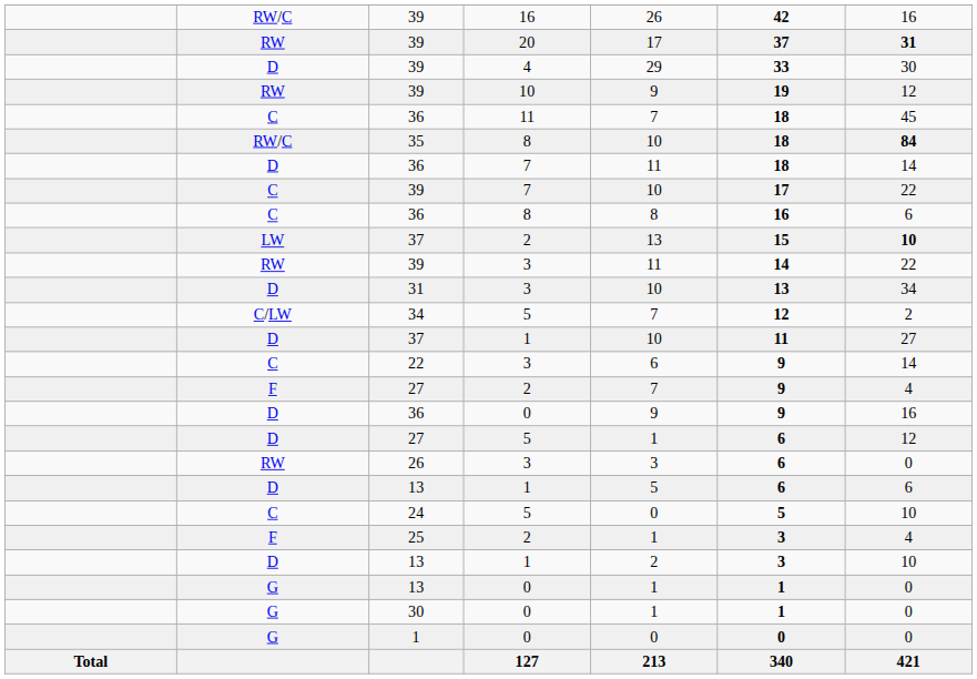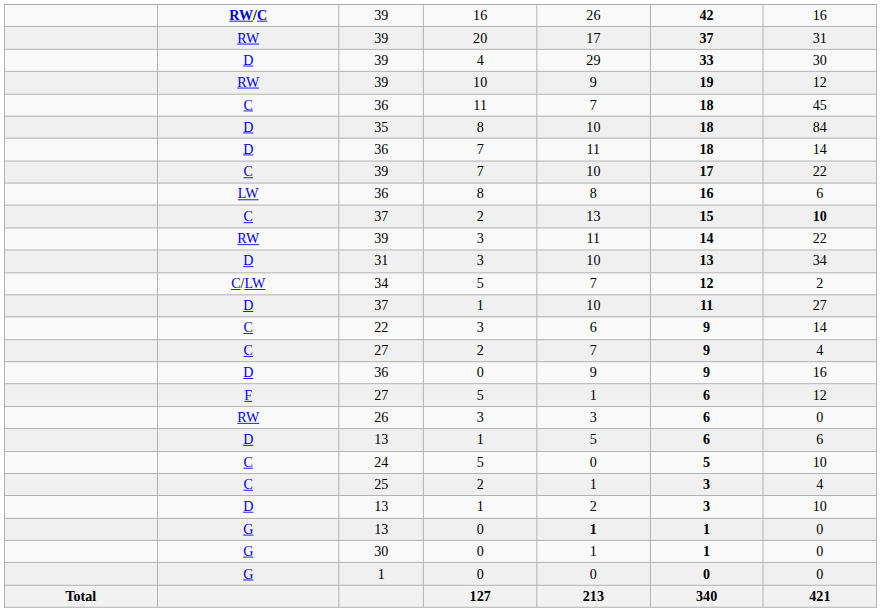39 / 16 | column 2: normal -> bold
39 / 20 | column 7: bold -> normal
35 | column 2: RW/C -> D
35 | column 7: bold -> normal
36 / 8 | column 2: C -> LW
37 / 2 | column 2: LW -> C
27 / 2 | column 2: F -> C
27 / 5 | column 2: D -> F
25 | column 2: F -> C
13 / 0 | column 5: normal -> bold
